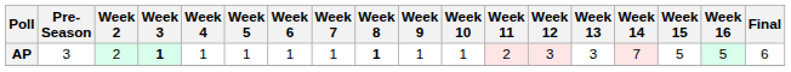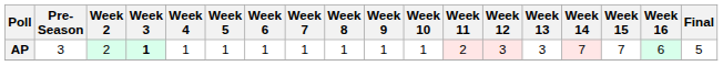AP | Week 8: bold -> normal
AP | Week 15: 5 -> 7
AP | Week 16: 5 -> 6
AP | Final: 6 -> 5
